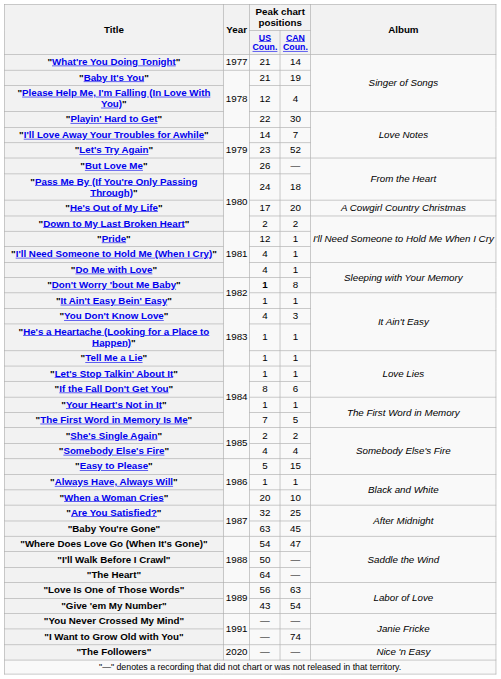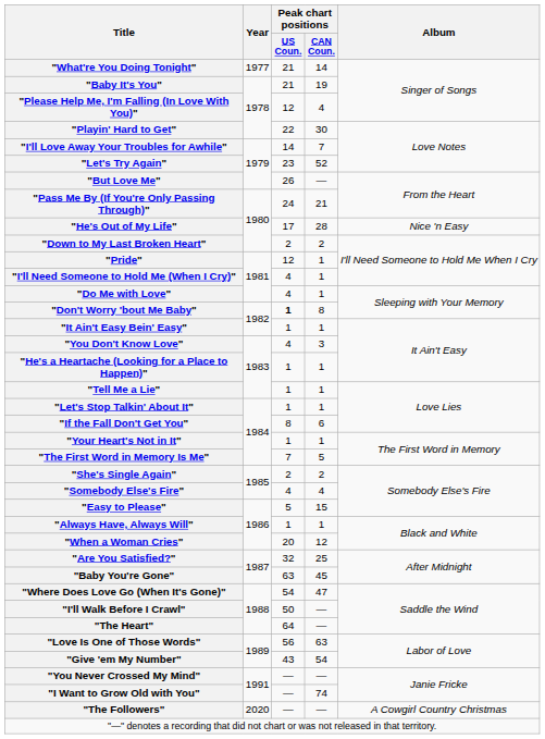"Pass Me By (If You're Only Passing Through)" | Peak chart positions / CAN Coun.: 18 -> 21
"He's Out of My Life" | Peak chart positions / CAN Coun.: 20 -> 28
"He's Out of My Life" | Album: A Cowgirl Country Christmas -> Nice 'n Easy
"When a Woman Cries" | Peak chart positions / CAN Coun.: 10 -> 12
"The Followers" | Album: Nice 'n Easy -> A Cowgirl Country Christmas
